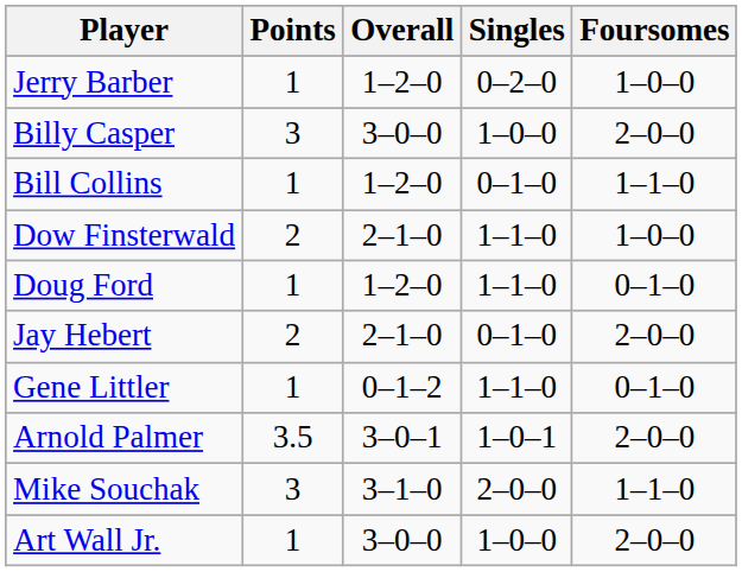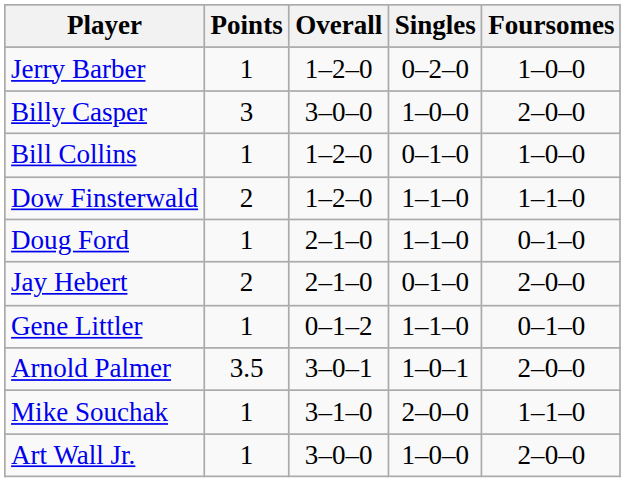Bill Collins | Foursomes: 1–1–0 -> 1–0–0
Dow Finsterwald | Overall: 2–1–0 -> 1–2–0
Dow Finsterwald | Foursomes: 1–0–0 -> 1–1–0
Doug Ford | Overall: 1–2–0 -> 2–1–0
Mike Souchak | Points: 3 -> 1
